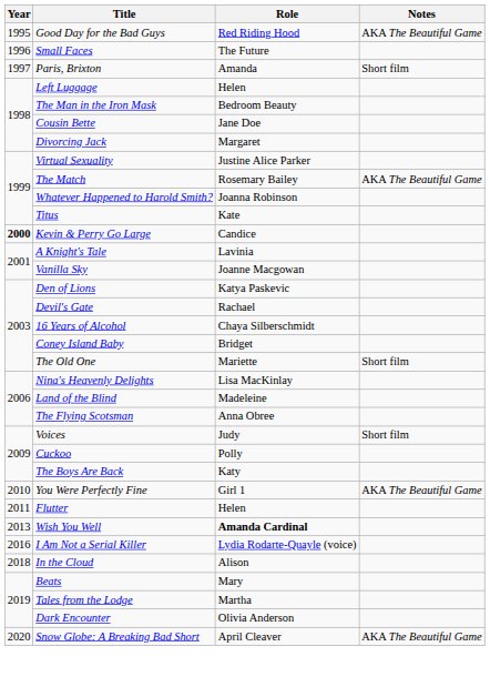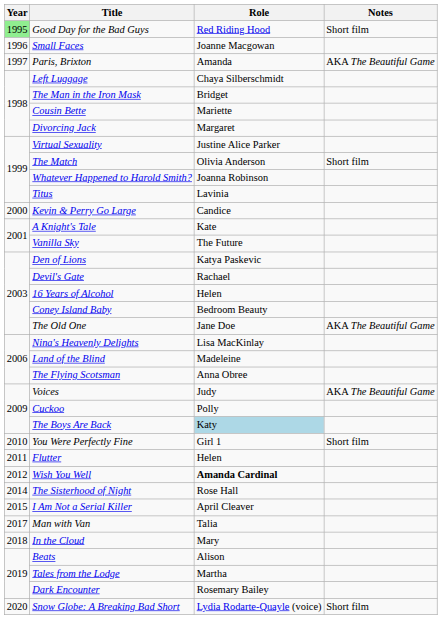Good Day for the Bad Guys | Year: no background -> lightgreen background
Good Day for the Bad Guys | Notes: AKA The Beautiful Game -> Short film
Small Faces | Role: The Future -> Joanne Macgowan
Paris, Brixton | Notes: Short film -> AKA The Beautiful Game
Left Luggage | Role: Helen -> Chaya Silberschmidt
The Man in the Iron Mask | Role: Bedroom Beauty -> Bridget
Cousin Bette | Role: Jane Doe -> Mariette
The Match | Role: Rosemary Bailey -> Olivia Anderson
The Match | Notes: AKA The Beautiful Game -> Short film
Titus | Role: Kate -> Lavinia
Kevin & Perry Go Large | Year: bold -> normal
A Knight's Tale | Role: Lavinia -> Kate
Vanilla Sky | Role: Joanne Macgowan -> The Future
16 Years of Alcohol | Role: Chaya Silberschmidt -> Helen
Coney Island Baby | Role: Bridget -> Bedroom Beauty
The Old One | Role: Mariette -> Jane Doe
The Old One | Notes: Short film -> AKA The Beautiful Game
Voices | Notes: Short film -> AKA The Beautiful Game
The Boys Are Back | Role: no background -> lightblue background
You Were Perfectly Fine | Notes: AKA The Beautiful Game -> Short film
Wish You Well | Year: 2013 -> 2012
+ row: 2014 | The Sisterhood of Night | Rose Hall
I Am Not a Serial Killer | Year: 2016 -> 2015
I Am Not a Serial Killer | Role: Lydia Rodarte-Quayle (voice) -> April Cleaver
+ row: 2017 | Man with Van | Talia
In the Cloud | Role: Alison -> Mary
Beats | Role: Mary -> Alison
Dark Encounter | Role: Olivia Anderson -> Rosemary Bailey
Snow Globe: A Breaking Bad Short | Role: April Cleaver -> Lydia Rodarte-Quayle (voice)
Snow Globe: A Breaking Bad Short | Notes: AKA The Beautiful Game -> Short film
